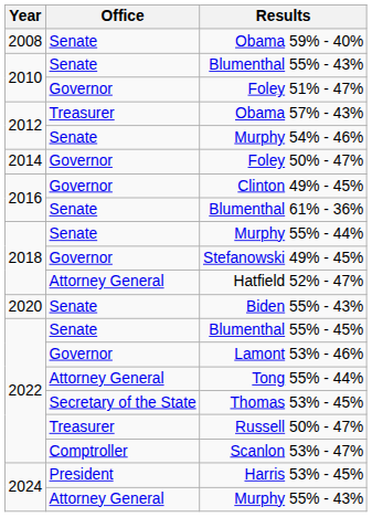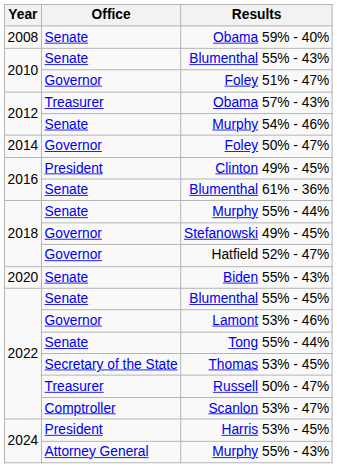Clinton 49% - 45% | Office: Governor -> President
Hatfield 52% - 47% | Office: Attorney General -> Governor
Tong 55% - 44% | Office: Attorney General -> Senate
